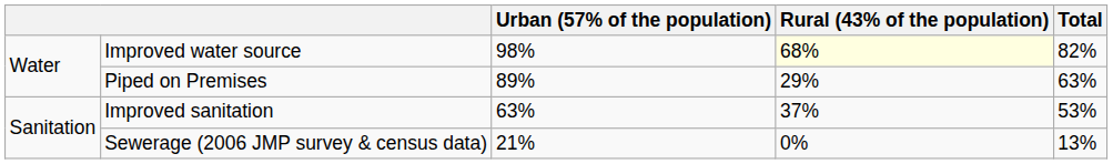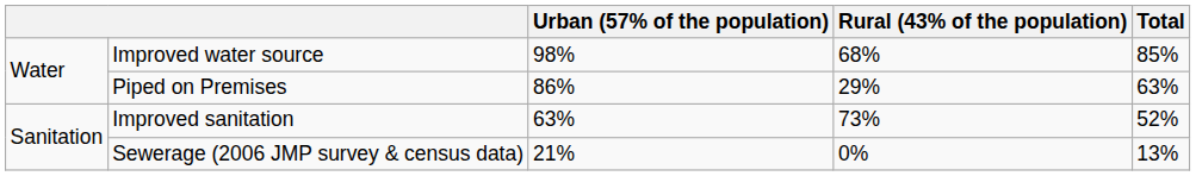Improved water source | Rural (43% of the population): lightyellow background -> no background
Improved water source | Total: 82% -> 85%
Piped on Premises | Urban (57% of the population): 89% -> 86%
Improved sanitation | Rural (43% of the population): 37% -> 73%
Improved sanitation | Total: 53% -> 52%
